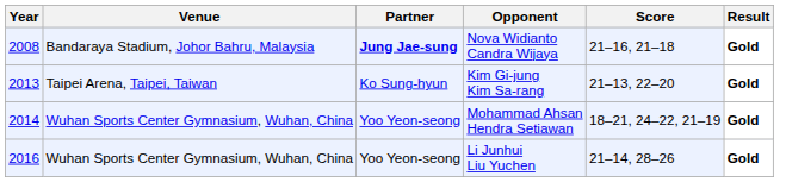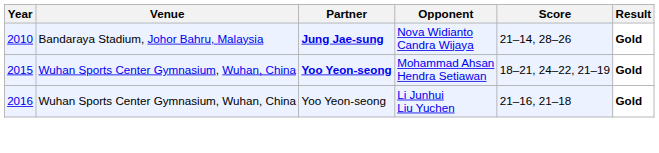Nova Widianto Candra Wijaya | Year: 2008 -> 2010
Nova Widianto Candra Wijaya | Score: 21–16, 21–18 -> 21–14, 28–26
- row: 2013 | Taipei Arena, Taipei, Taiwan | Ko Sung-hyun | Kim Gi-jung Kim Sa-rang | 21–13, 22–20 | Gold
Mohammad Ahsan Hendra Setiawan | Year: 2014 -> 2015
Mohammad Ahsan Hendra Setiawan | Partner: normal -> bold
Li Junhui Liu Yuchen | Score: 21–14, 28–26 -> 21–16, 21–18
